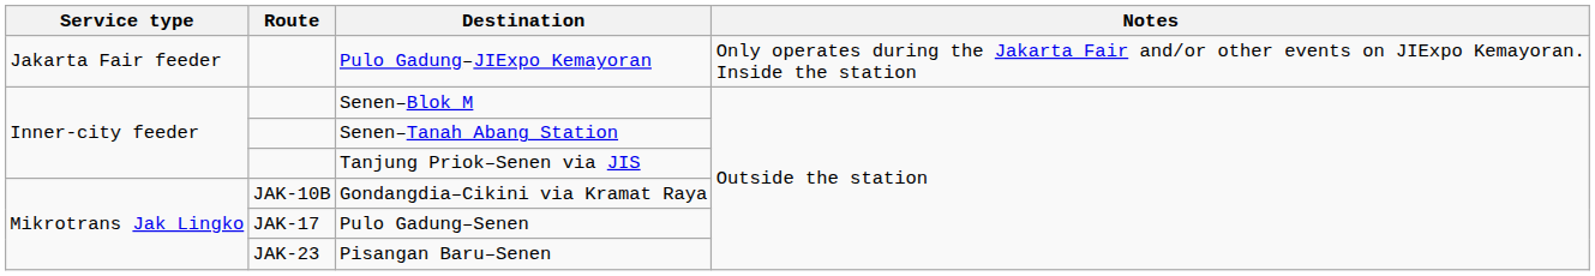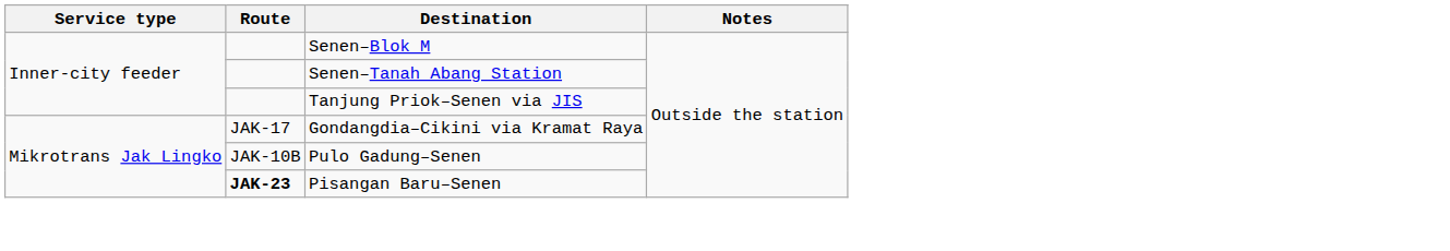- row: Jakarta Fair feeder | Pulo Gadung–JIExpo Kemayoran | Only operates during the Jakarta Fair and/or other events on JIExpo Kemayoran. Inside the station
Gondangdia–Cikini via Kramat Raya | Route: JAK-10B -> JAK-17
Pulo Gadung–Senen | Route: JAK-17 -> JAK-10B
Pisangan Baru–Senen | Route: normal -> bold
